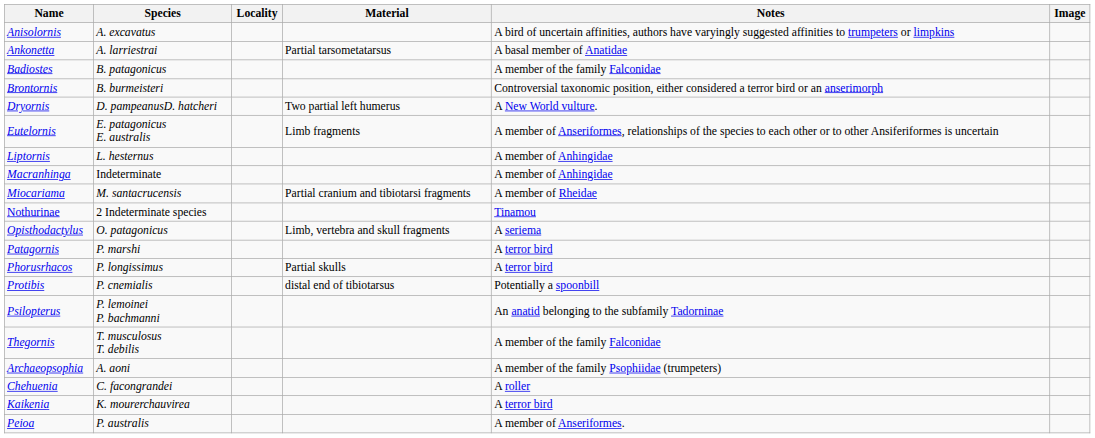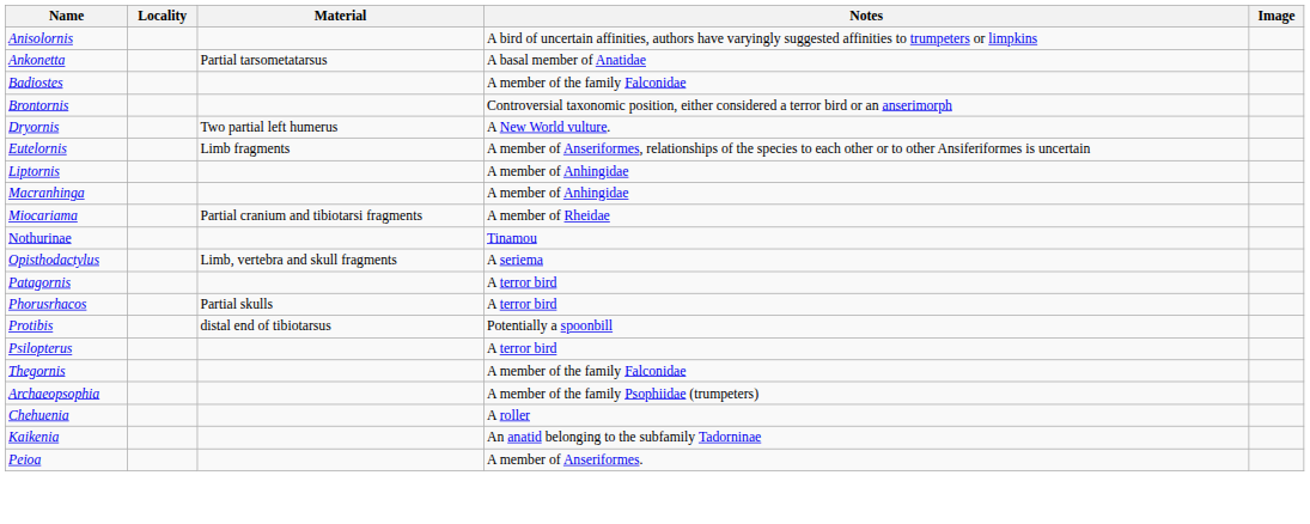- column: Species | A. excavatus | A. larriestrai | B. patagonicus | B. burmeisteri | D. pampeanusD. hatcheri | E. patagonicus E. australis | L. hesternus | Indeterminate | M. santacrucensis | 2 Indeterminate species | O. patagonicus | P. marshi | P. longissimus | P. cnemialis | P. lemoinei P. bachmanni | T. musculosus T. debilis | A. aoni | C. facongrandei | K. mourerchauvirea | P. australis
Psilopterus | Notes: An anatid belonging to the subfamily Tadorninae -> A terror bird
Kaikenia | Notes: A terror bird -> An anatid belonging to the subfamily Tadorninae
